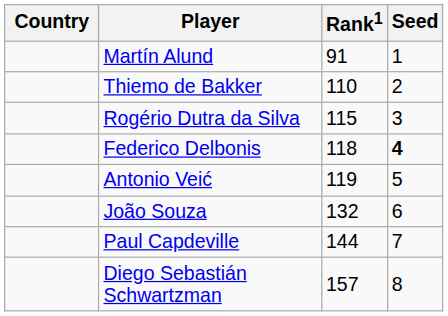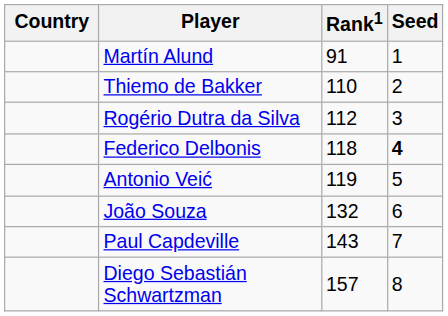Rogério Dutra da Silva | Rank1: 115 -> 112
Paul Capdeville | Rank1: 144 -> 143
